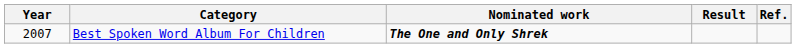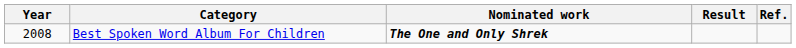Best Spoken Word Album For Children | Year: 2007 -> 2008
